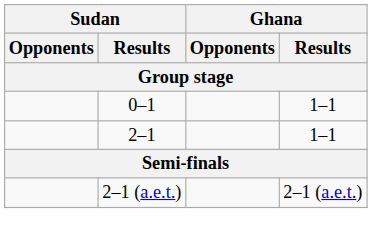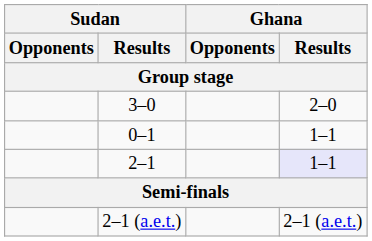+ row: 3–0 | 2–0
2–1 | Ghana / Results: no background -> lavender background
